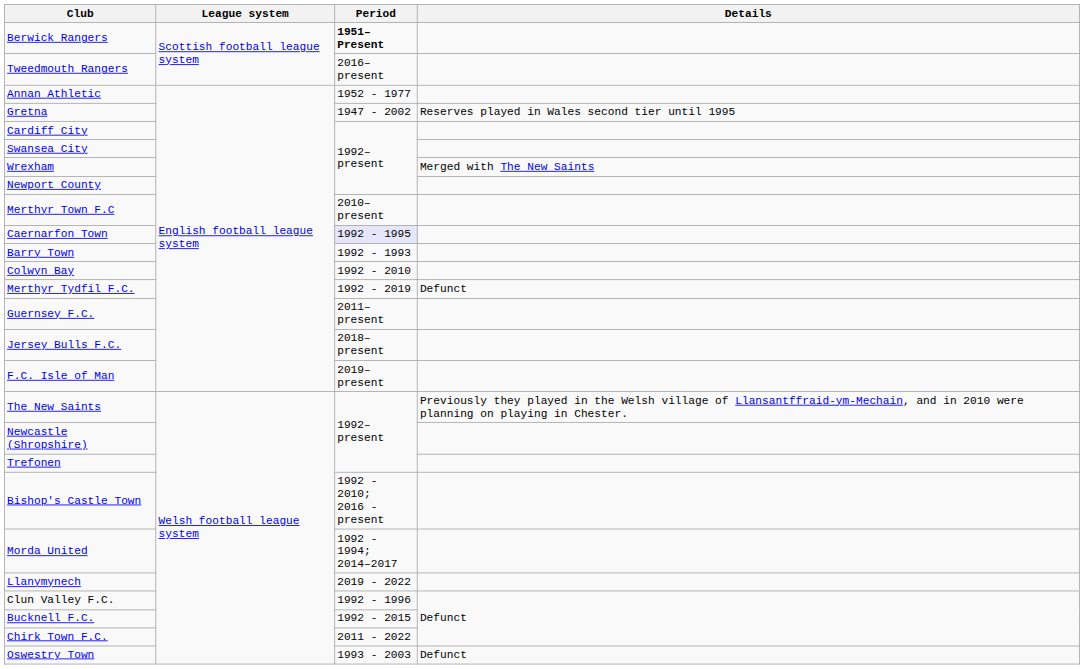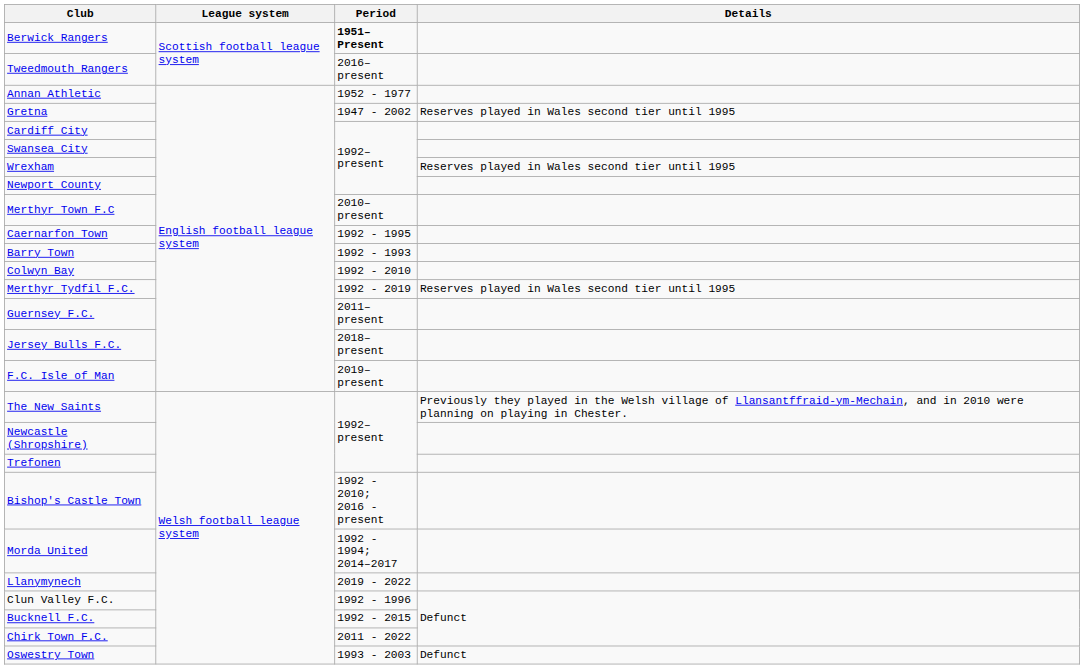Wrexham | Details: Merged with The New Saints -> Reserves played in Wales second tier until 1995
Caernarfon Town | Period: lavender background -> no background
Merthyr Tydfil F.C. | Details: Defunct -> Reserves played in Wales second tier until 1995
